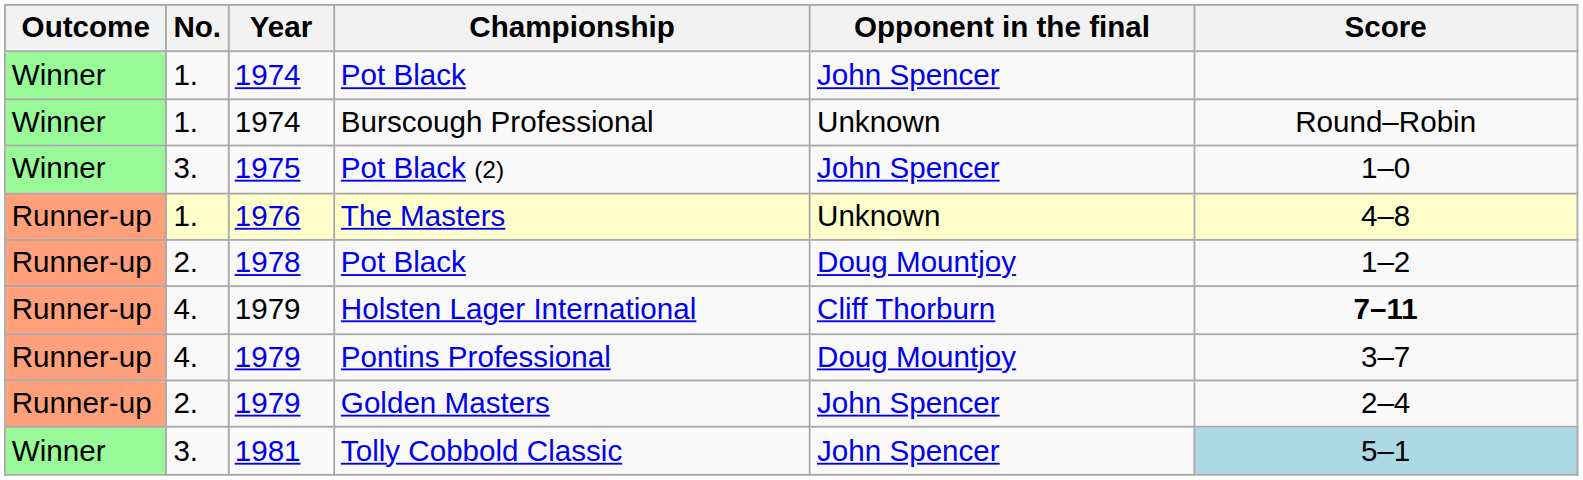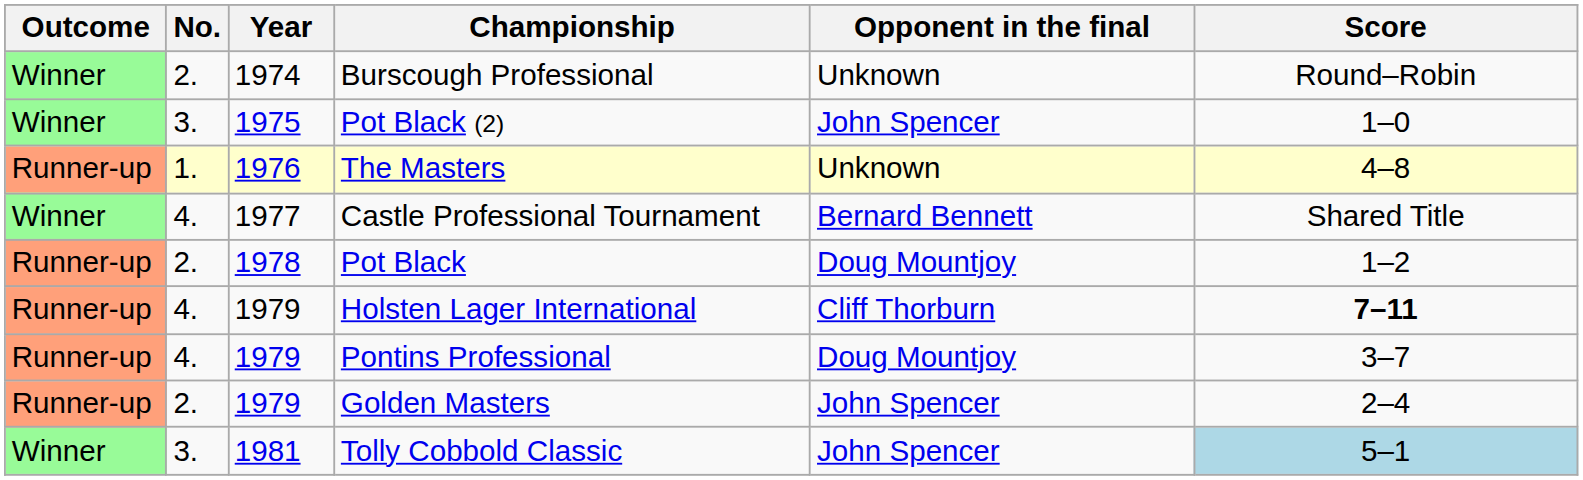- row: Winner | 1. | 1974 | Pot Black | John Spencer
Burscough Professional | No.: 1. -> 2.
+ row: Winner | 4. | 1977 | Castle Professional Tournament | Bernard Bennett | Shared Title
